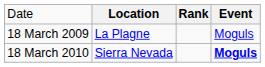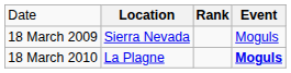18 March 2009 | column 2: La Plagne -> Sierra Nevada
18 March 2010 | column 2: Sierra Nevada -> La Plagne
